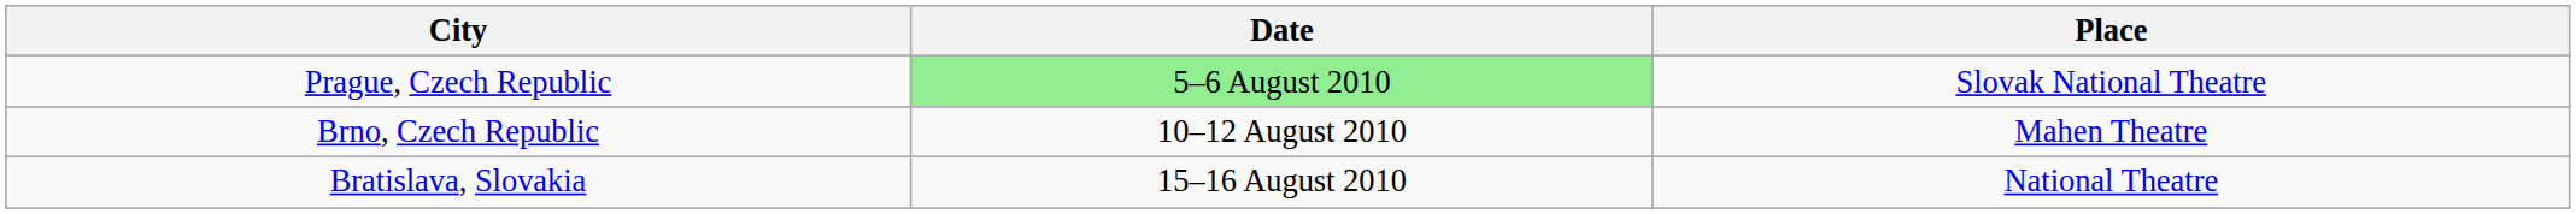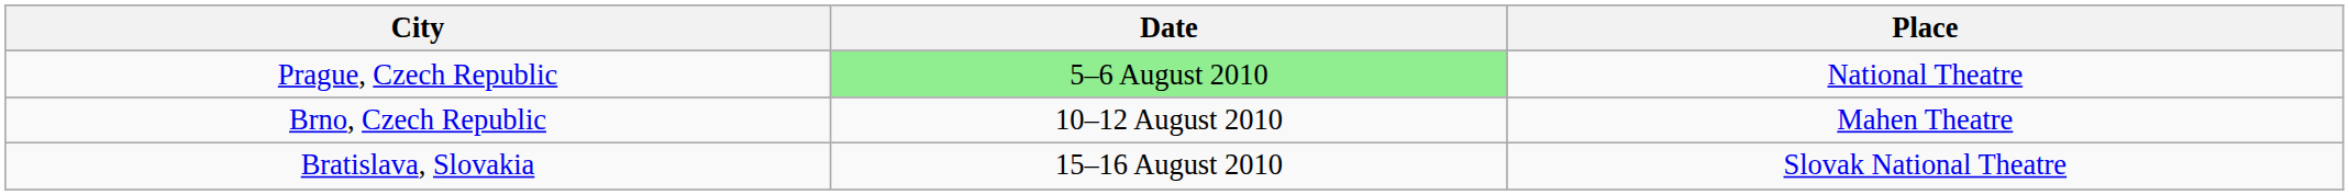Prague, Czech Republic | Place: Slovak National Theatre -> National Theatre
Bratislava, Slovakia | Place: National Theatre -> Slovak National Theatre
